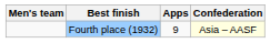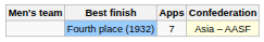Fourth place (1932) | Apps: 9 -> 7
